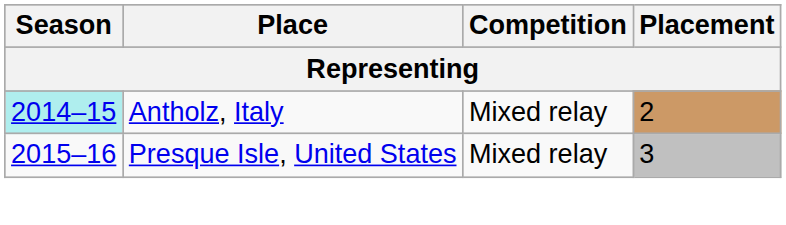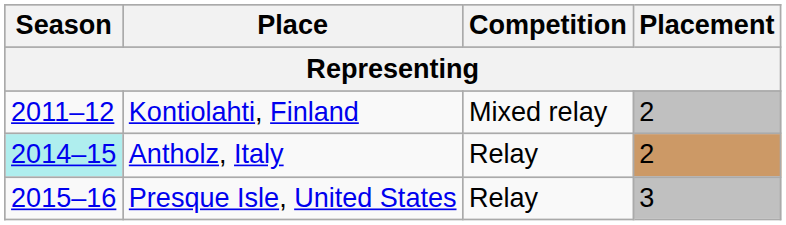+ row: 2011–12 | Kontiolahti, Finland | Mixed relay | 2
Antholz, Italy | Competition: Mixed relay -> Relay
Presque Isle, United States | Competition: Mixed relay -> Relay
